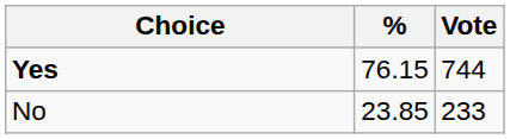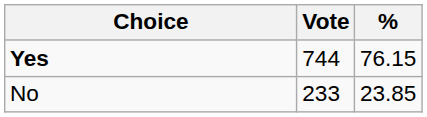columns swapped: Vote <-> %
